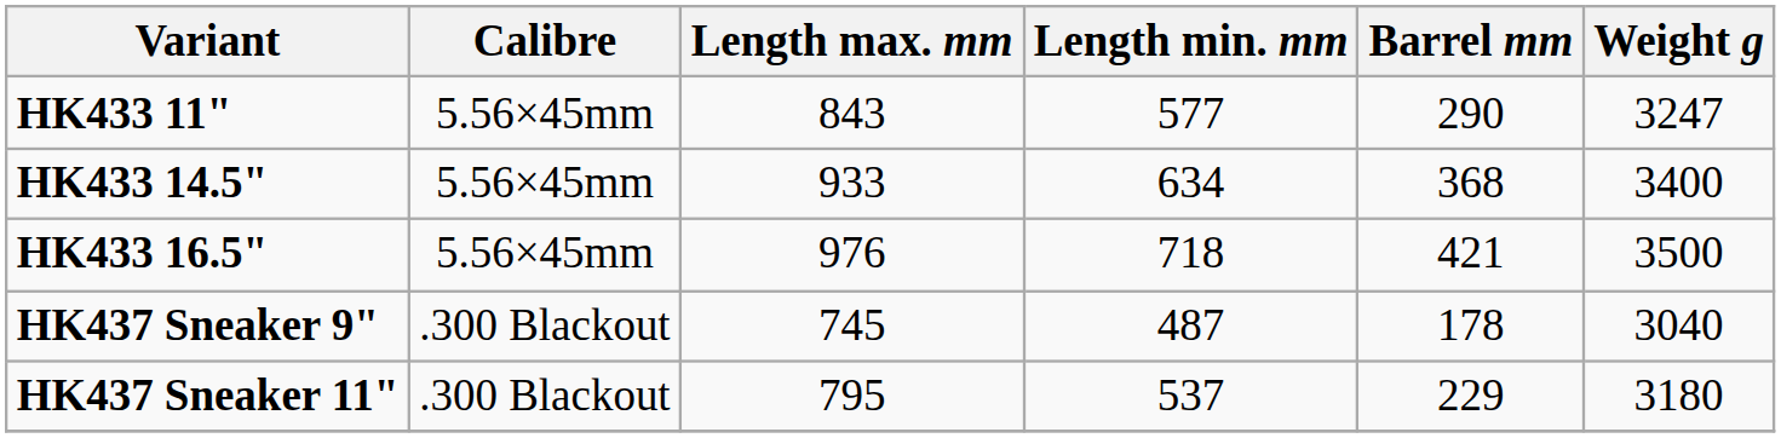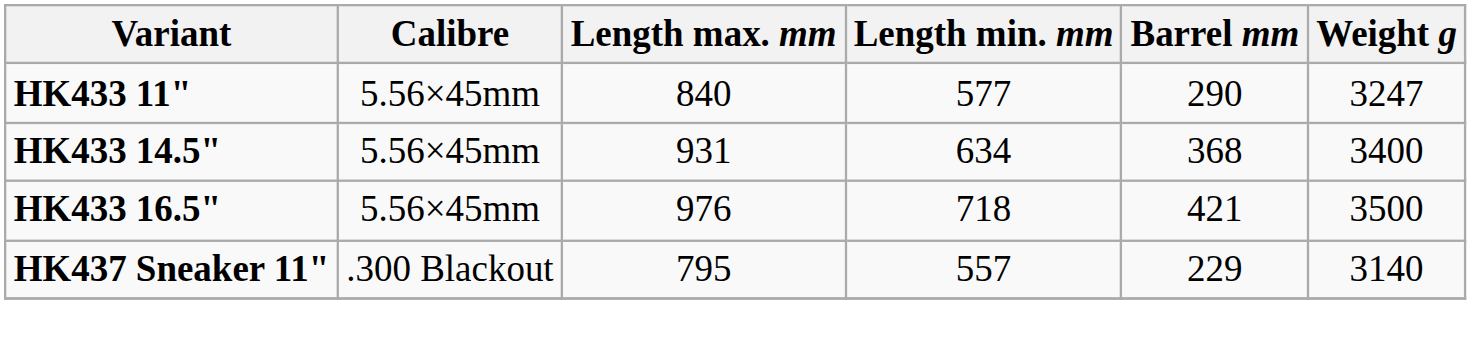HK433 11" | Length max. mm: 843 -> 840
HK433 14.5" | Length max. mm: 933 -> 931
- row: HK437 Sneaker 9" | .300 Blackout | 745 | 487 | 178 | 3040
HK437 Sneaker 11" | Length min. mm: 537 -> 557
HK437 Sneaker 11" | Weight g: 3180 -> 3140
